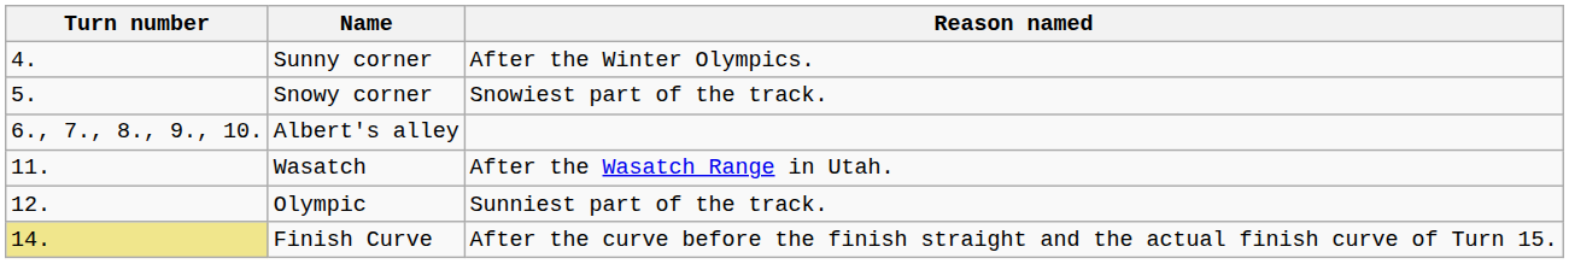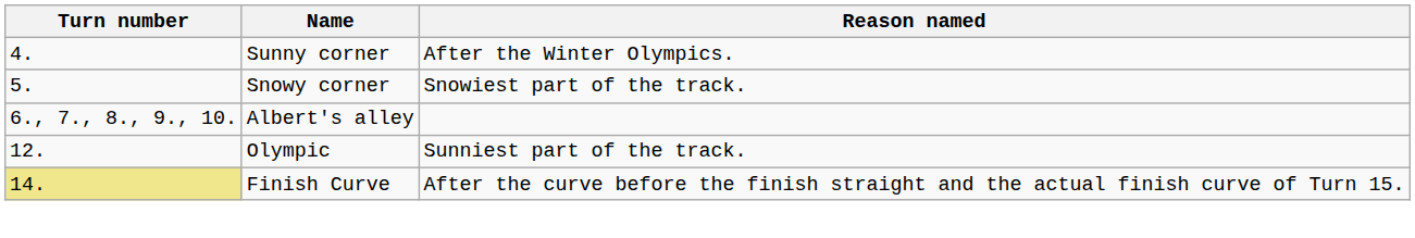- row: 11. | Wasatch | After the Wasatch Range in Utah.
